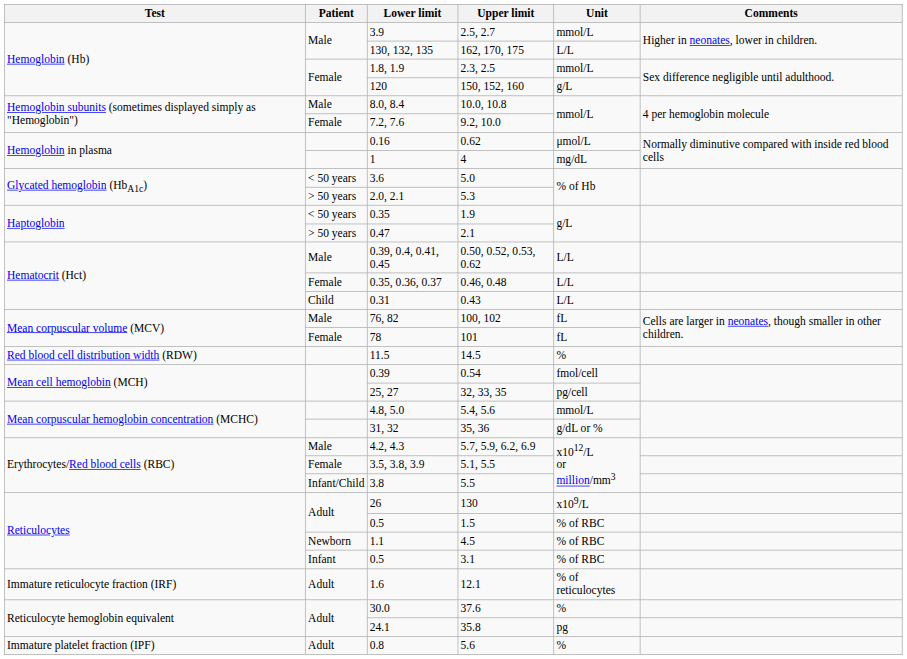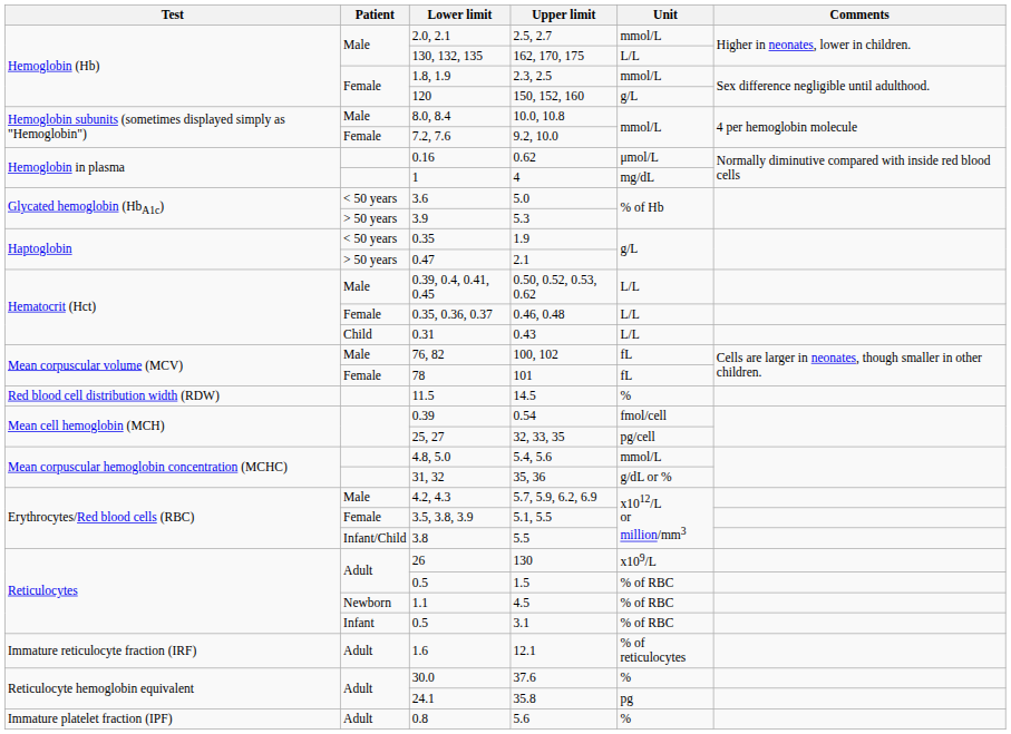2.5, 2.7 | Lower limit: 3.9 -> 2.0, 2.1
5.3 | Lower limit: 2.0, 2.1 -> 3.9
